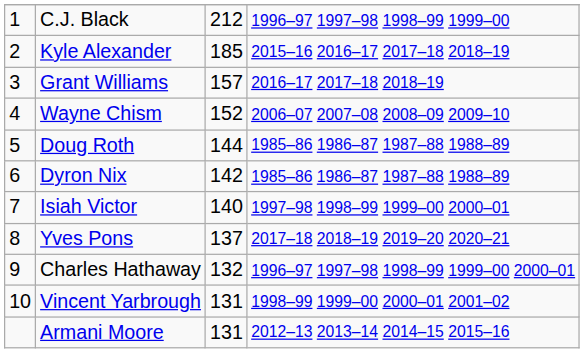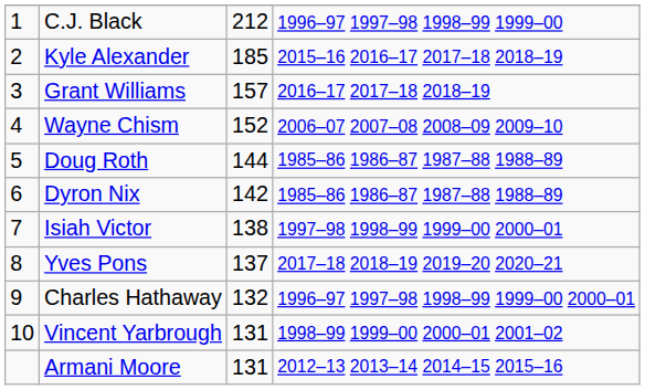Isiah Victor | column 3: 140 -> 138
